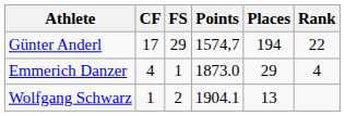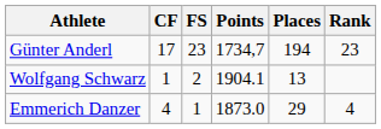Günter Anderl | FS: 29 -> 23
Günter Anderl | Points: 1574,7 -> 1734,7
Günter Anderl | Rank: 22 -> 23
rows swapped: Emmerich Danzer <-> Wolfgang Schwarz
